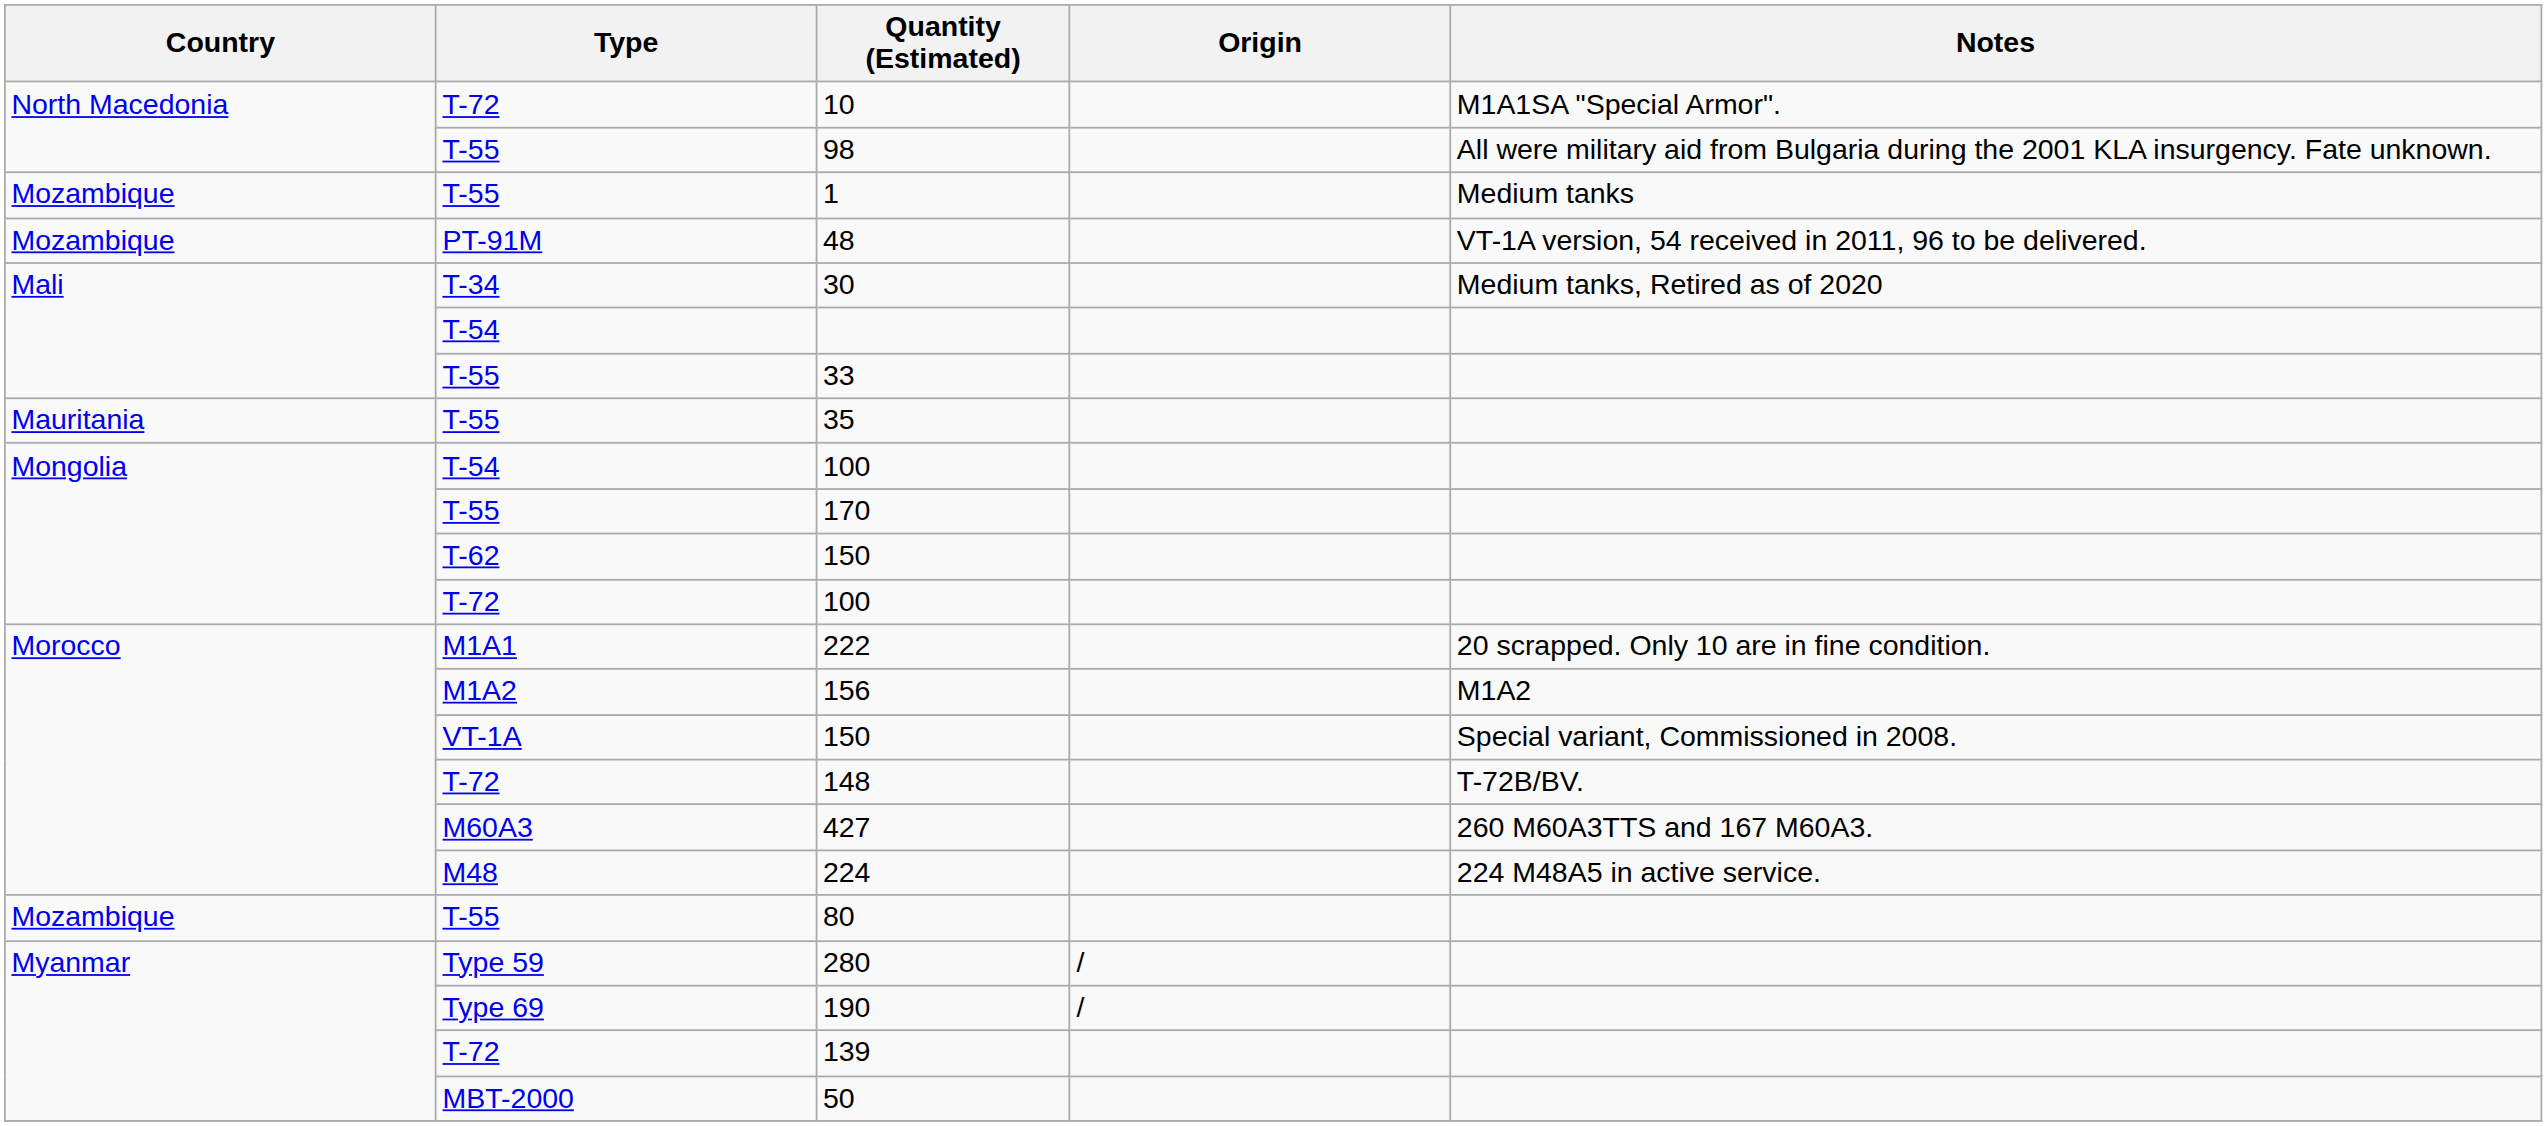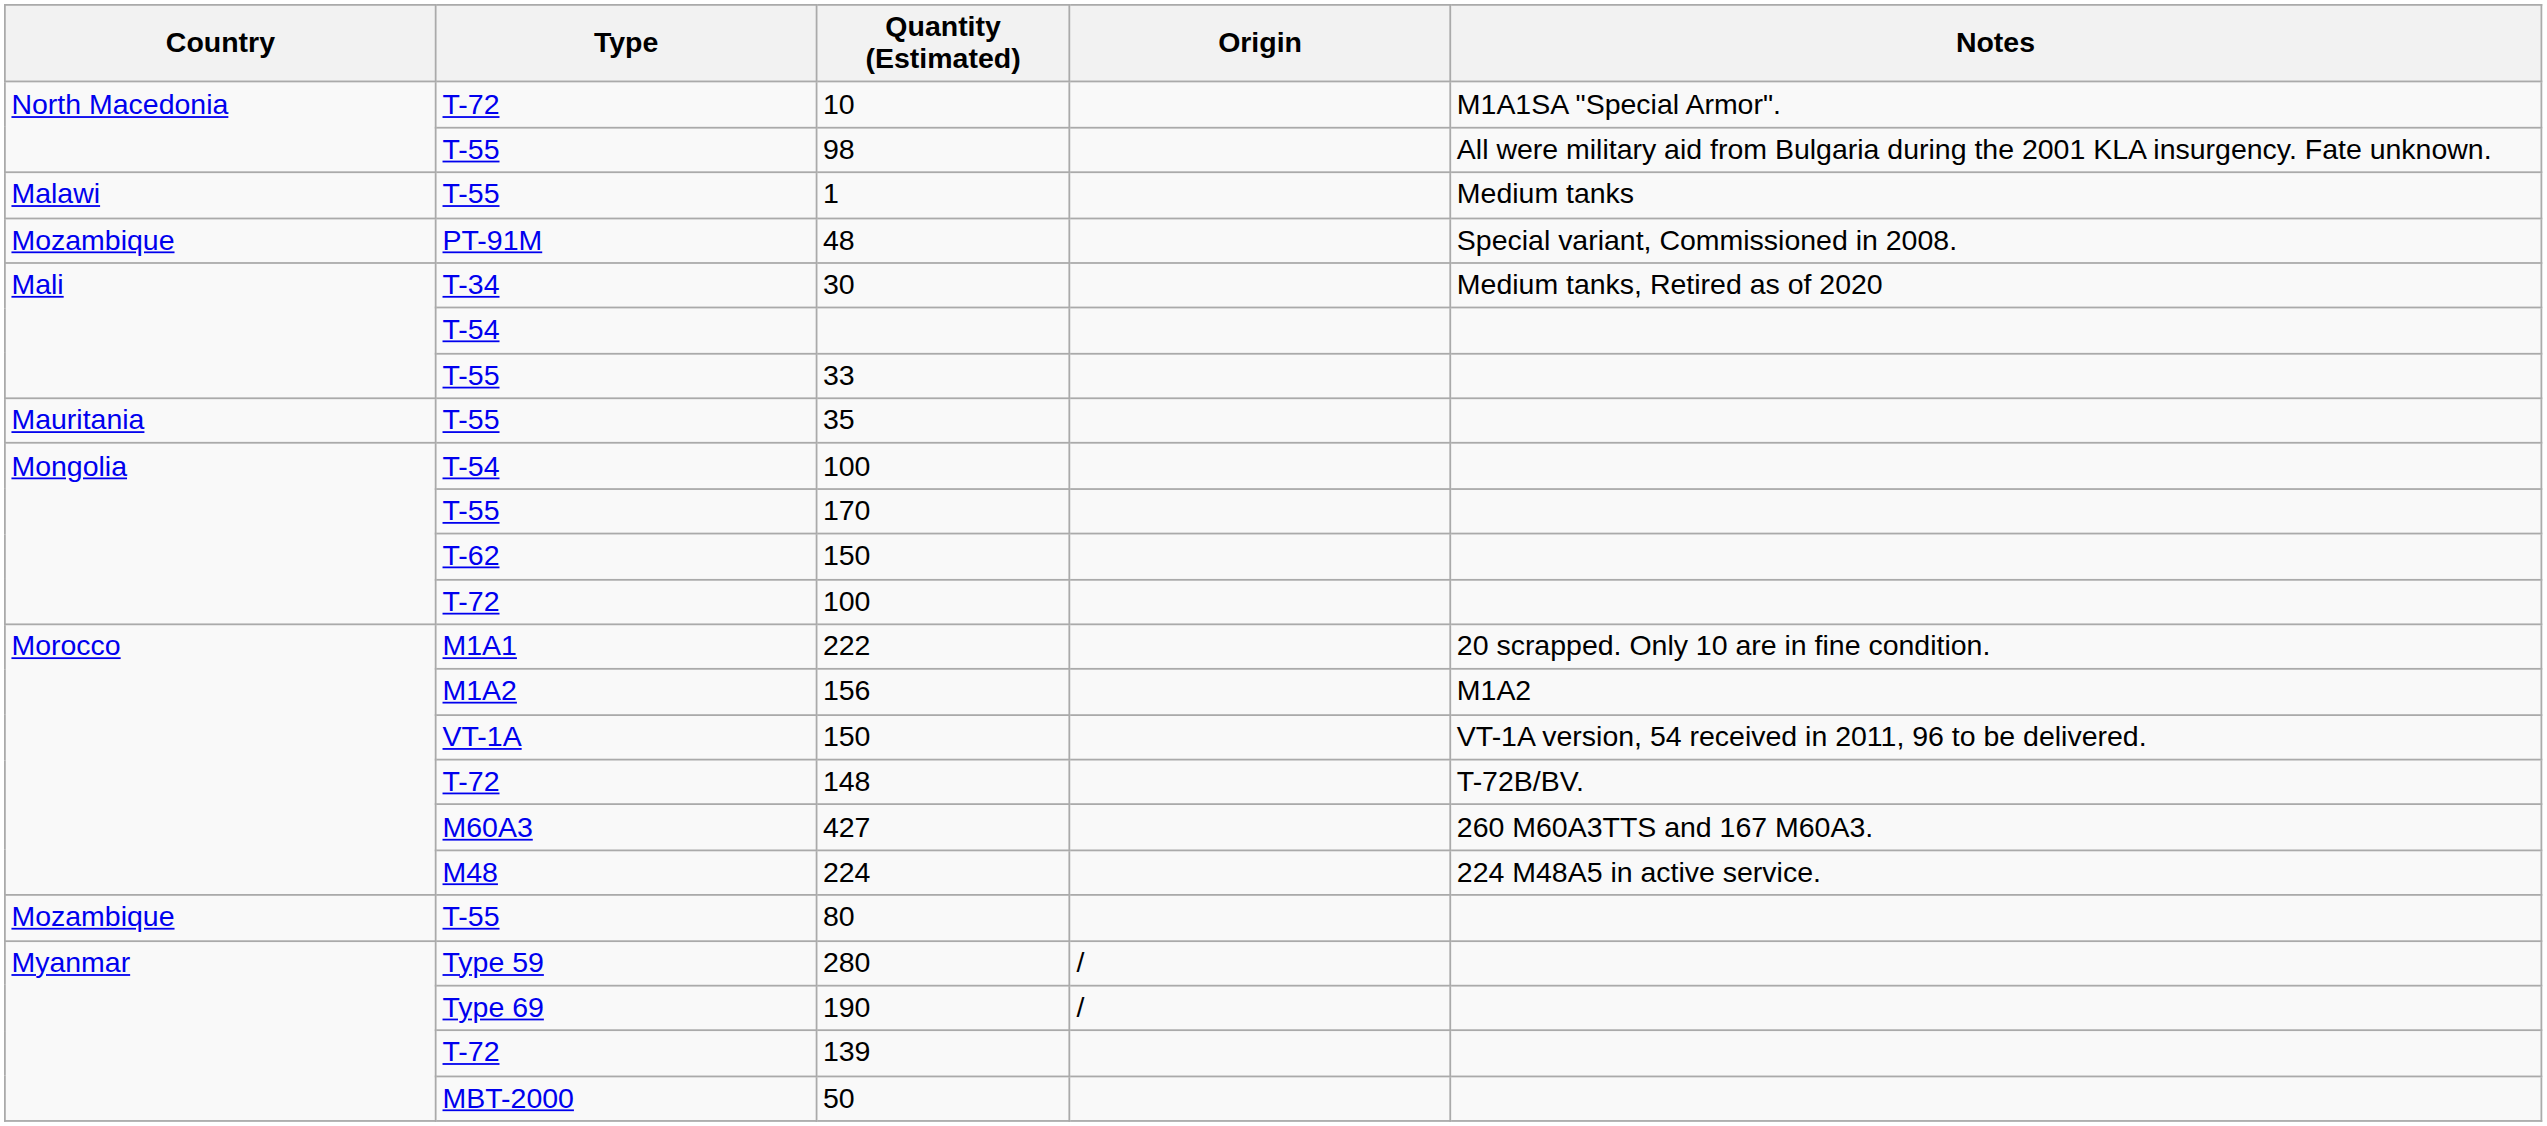1 | Country: Mozambique -> Malawi
48 | Notes: VT-1A version, 54 received in 2011, 96 to be delivered. -> Special variant, Commissioned in 2008.
VT-1A / 150 | Notes: Special variant, Commissioned in 2008. -> VT-1A version, 54 received in 2011, 96 to be delivered.
